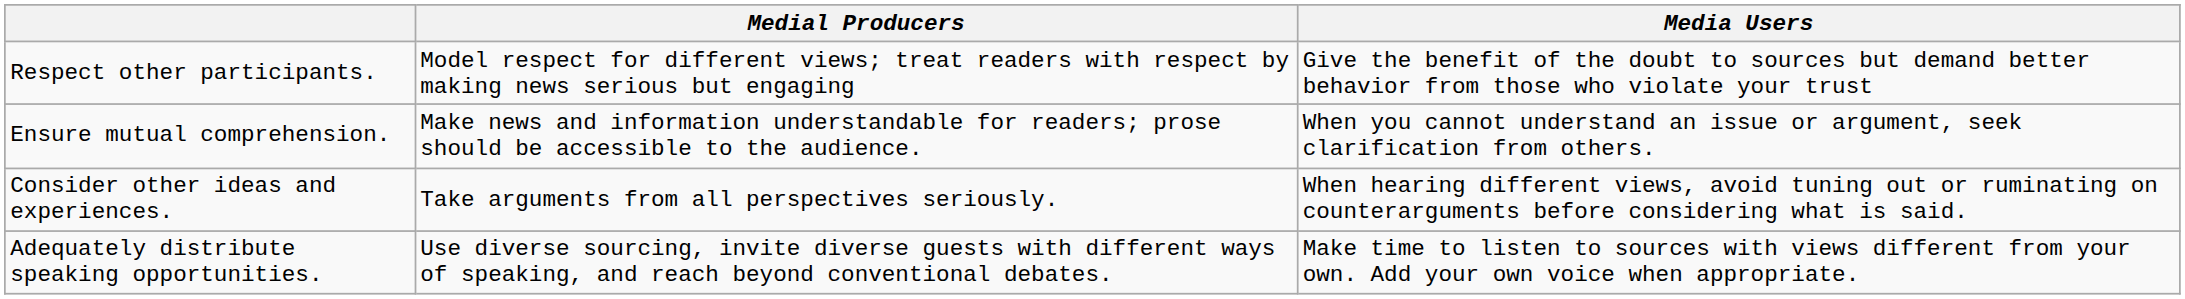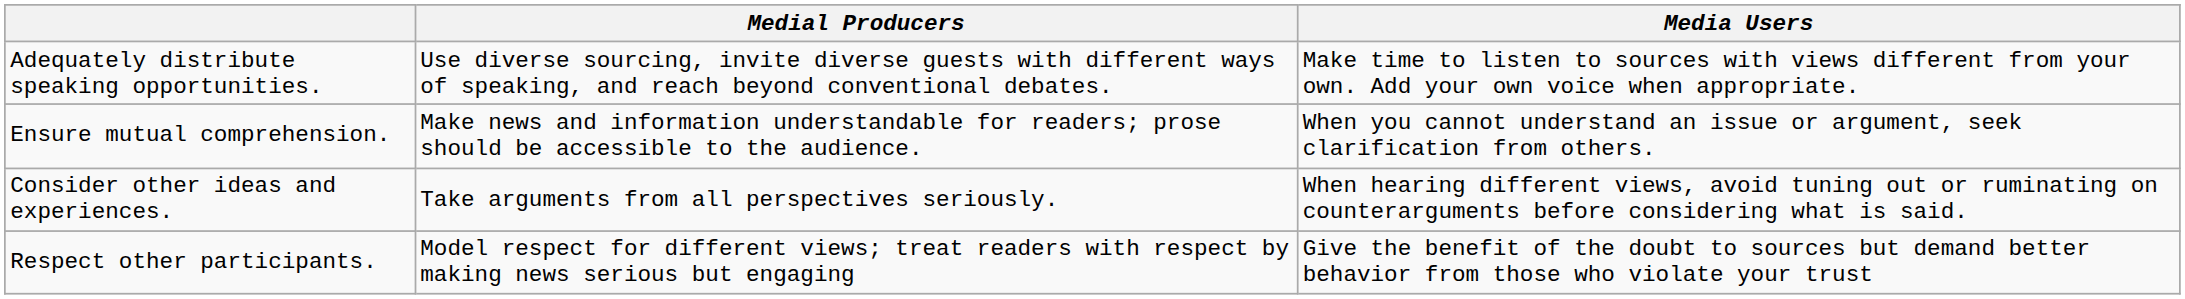rows swapped: Adequately distribute speaking opportunities. <-> Respect other participants.
